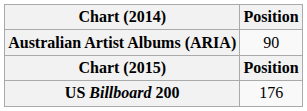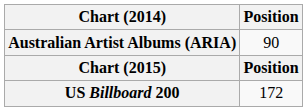US Billboard 200 | Position: 176 -> 172
